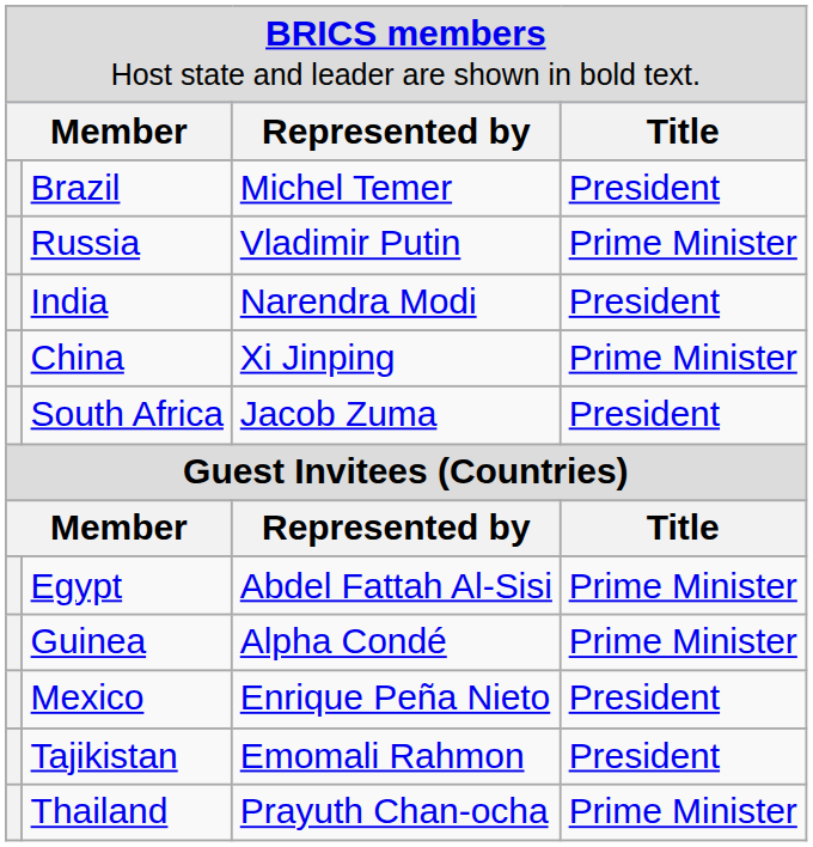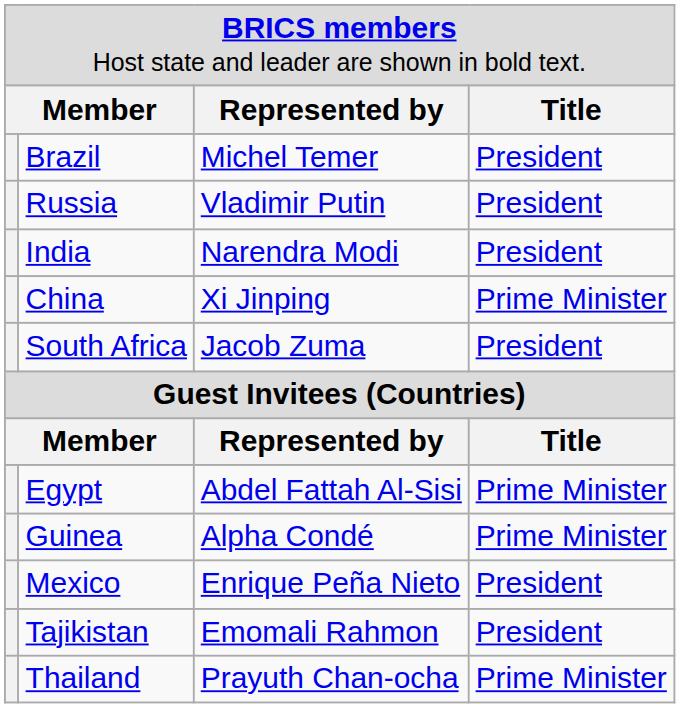Russia | column 4: Prime Minister -> President
